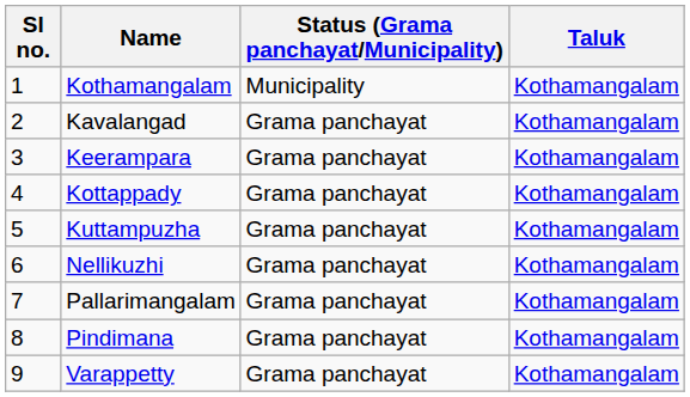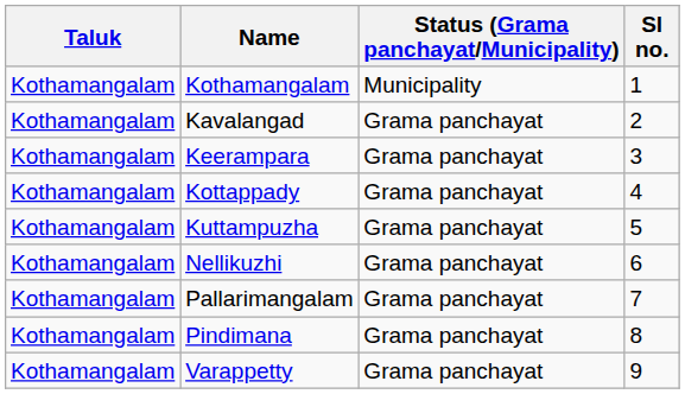columns swapped: Sl no. <-> Taluk
